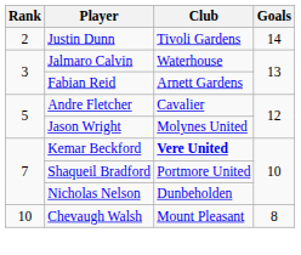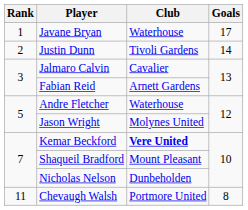+ row: 1 | Javane Bryan | Waterhouse | 17
Jalmaro Calvin | Club: Waterhouse -> Cavalier
Andre Fletcher | Club: Cavalier -> Waterhouse
Shaqueil Bradford | Club: Portmore United -> Mount Pleasant
Chevaugh Walsh | Rank: 10 -> 11
Chevaugh Walsh | Club: Mount Pleasant -> Portmore United
